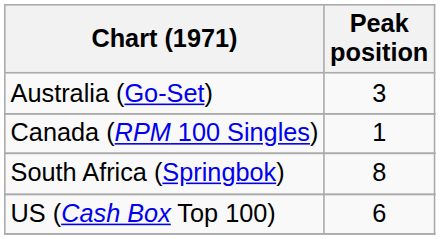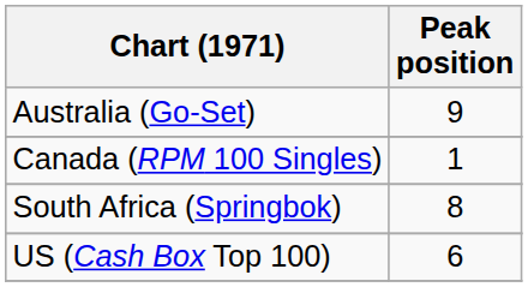Australia (Go-Set) | Peak position: 3 -> 9
